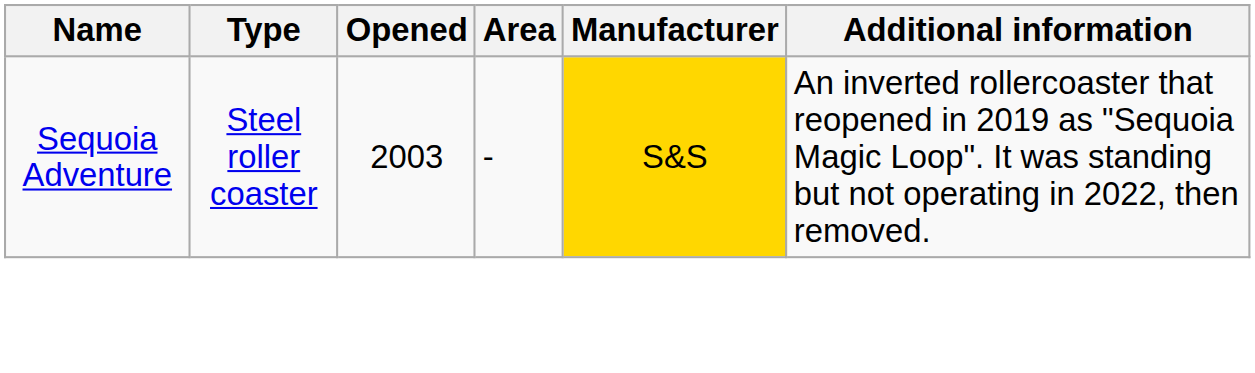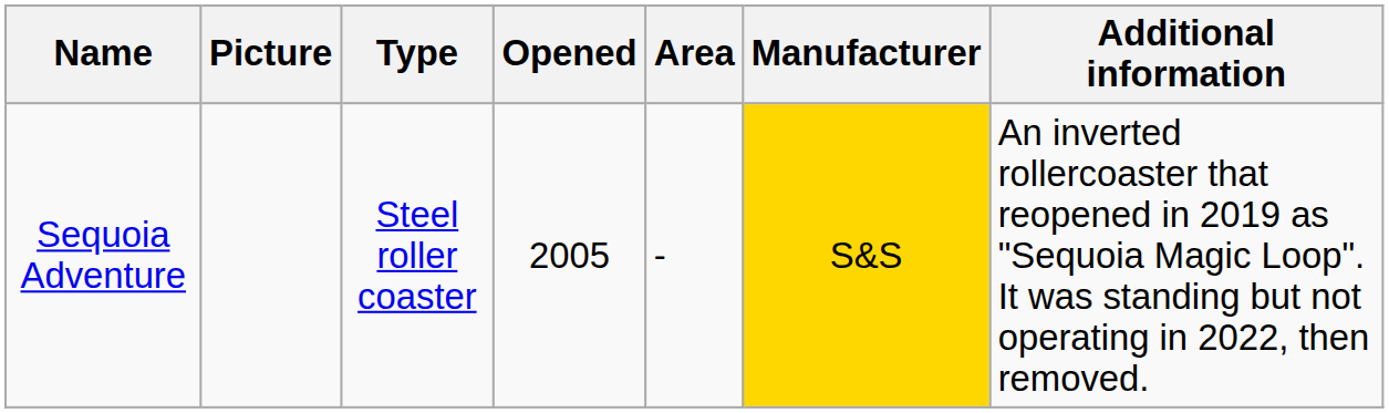+ column: Picture
Sequoia Adventure | Opened: 2003 -> 2005
